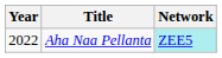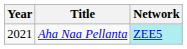Aha Naa Pellanta | Year: 2022 -> 2021
